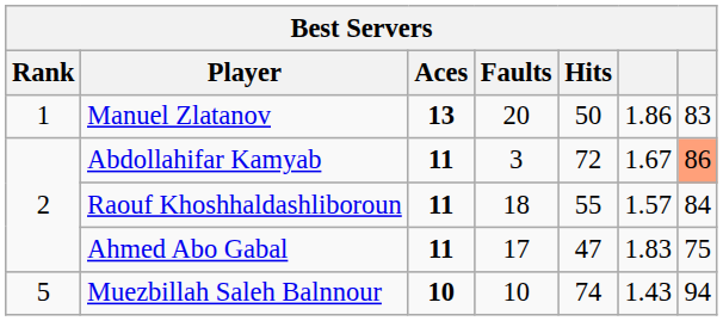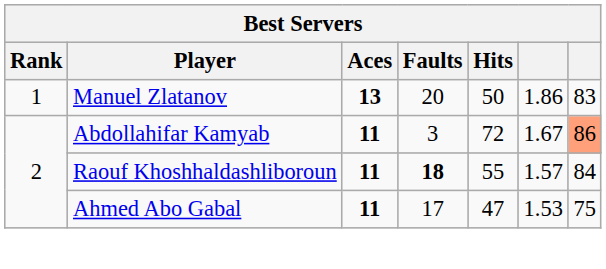Raouf Khoshhaldashliboroun | Faults: normal -> bold
Ahmed Abo Gabal | column 6: 1.83 -> 1.53
- row: 5 | Muezbillah Saleh Balnnour | 10 | 10 | 74 | 1.43 | 94
